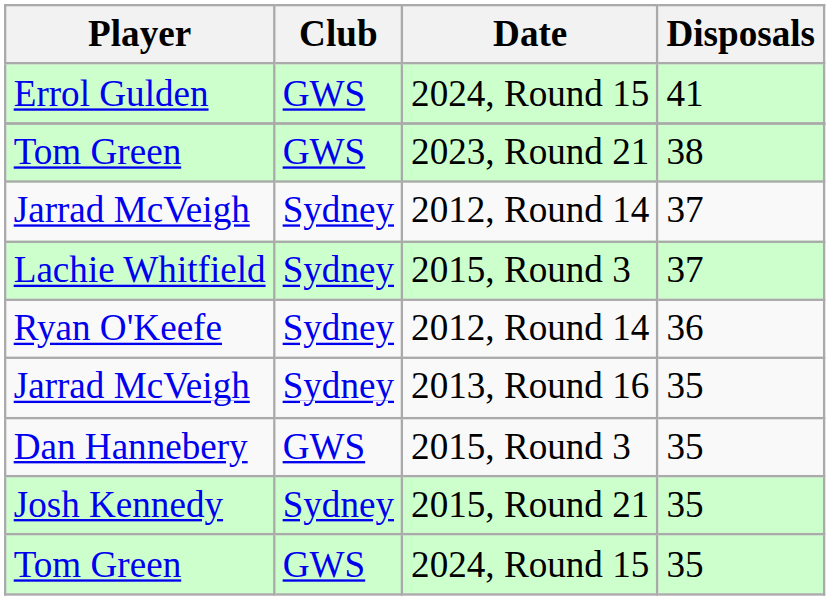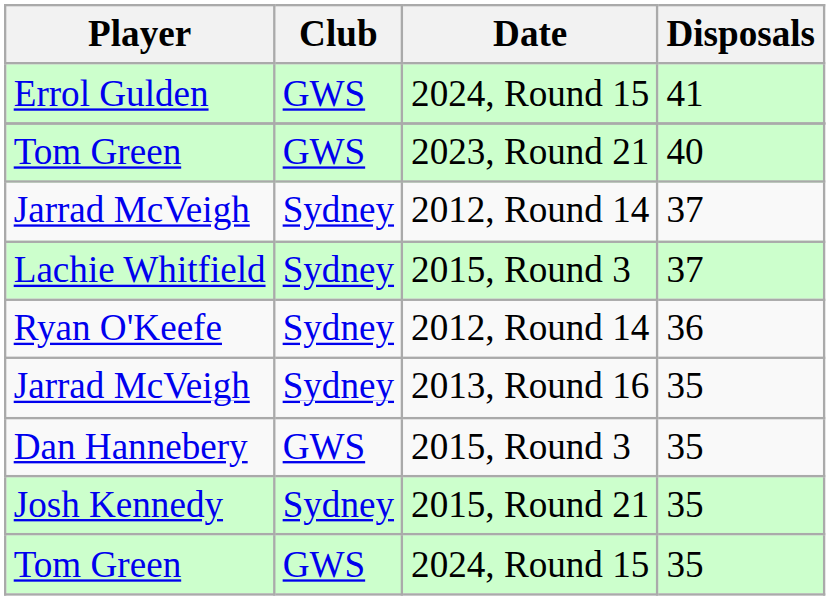Tom Green / 2023, Round 21 | Disposals: 38 -> 40
